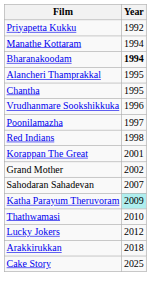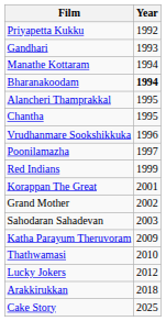+ row: Gandhari | 1993
Red Indians | Year: 1998 -> 1999
Sahodaran Sahadevan | Year: 2007 -> 2003
Katha Parayum Theruvoram | Year: paleturquoise background -> no background
